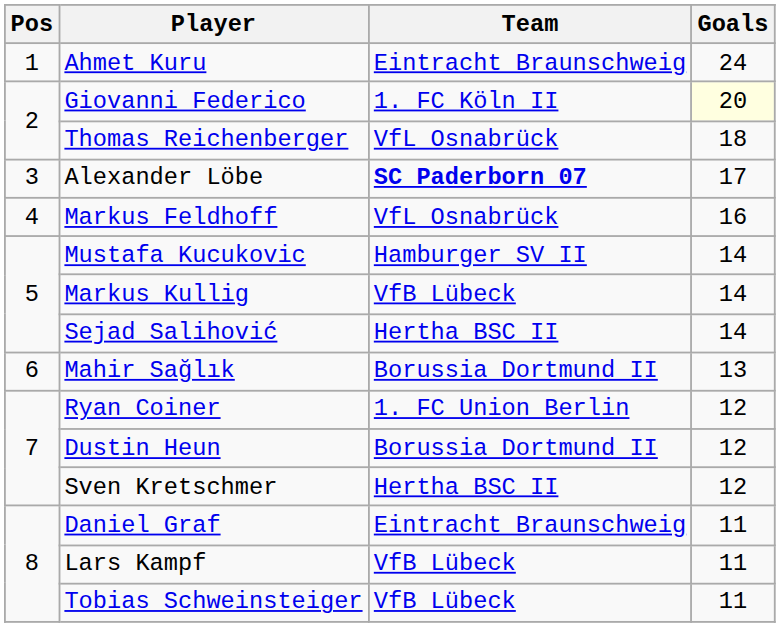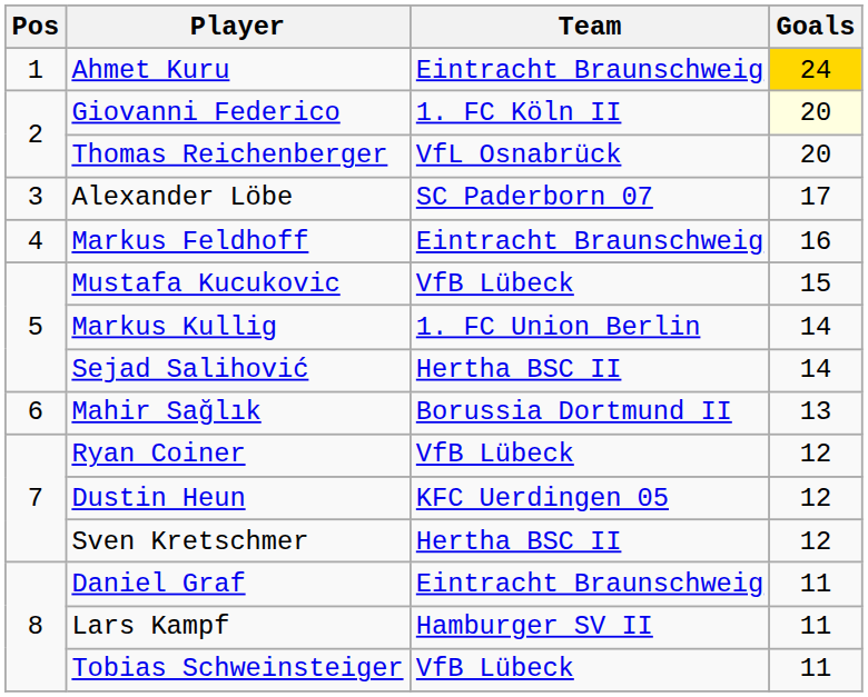Ahmet Kuru | Goals: no background -> gold background
Thomas Reichenberger | Goals: 18 -> 20
Alexander Löbe | Team: bold -> normal
Markus Feldhoff | Team: VfL Osnabrück -> Eintracht Braunschweig
Mustafa Kucukovic | Team: Hamburger SV II -> VfB Lübeck
Mustafa Kucukovic | Goals: 14 -> 15
Markus Kullig | Team: VfB Lübeck -> 1. FC Union Berlin
Ryan Coiner | Team: 1. FC Union Berlin -> VfB Lübeck
Dustin Heun | Team: Borussia Dortmund II -> KFC Uerdingen 05
Lars Kampf | Team: VfB Lübeck -> Hamburger SV II
